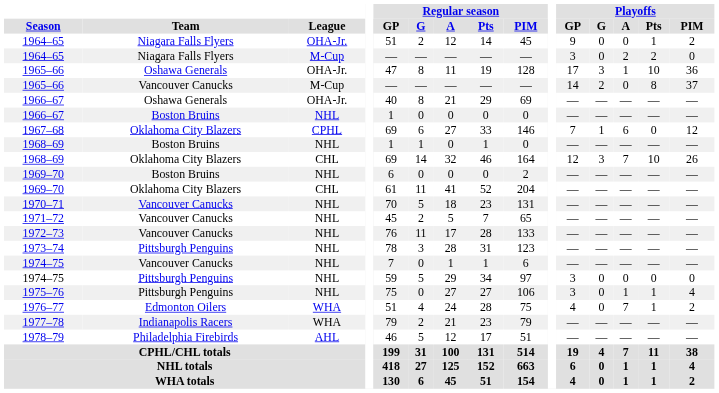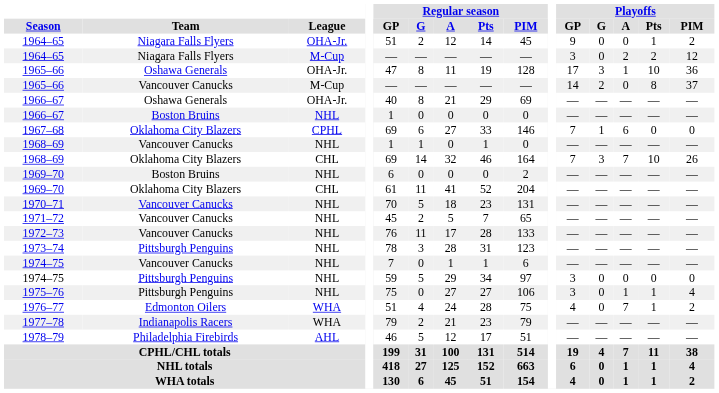1964–65 / M-Cup | Playoffs / PIM: 0 -> 12
1967–68 | Playoffs / PIM: 12 -> 0
1968–69 / NHL | Team: Boston Bruins -> Vancouver Canucks
1968–69 / CHL | Playoffs / GP: 12 -> 7
